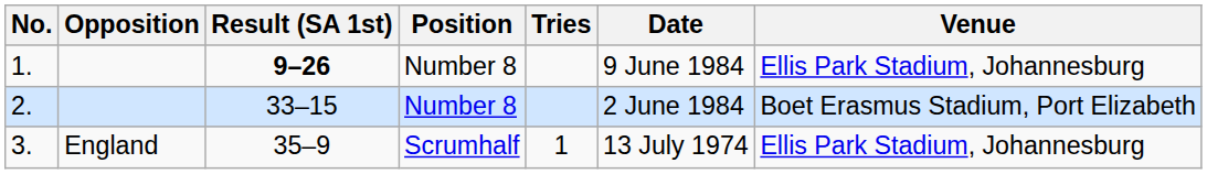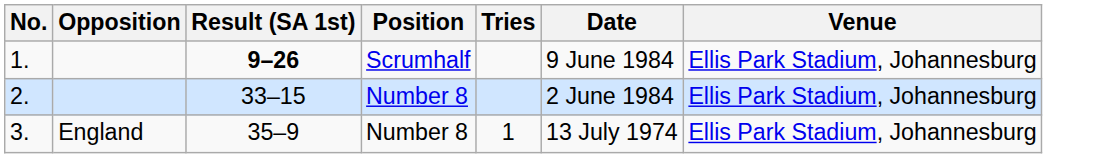1. | Position: Number 8 -> Scrumhalf
2. | Venue: Boet Erasmus Stadium, Port Elizabeth -> Ellis Park Stadium, Johannesburg
3. | Position: Scrumhalf -> Number 8
